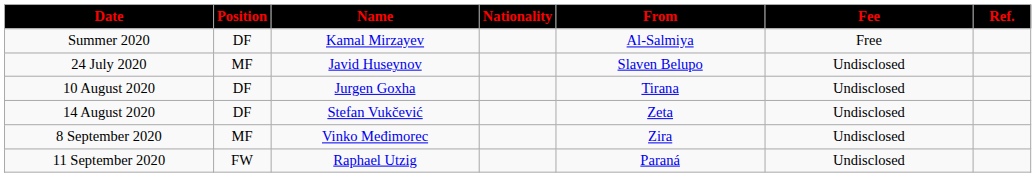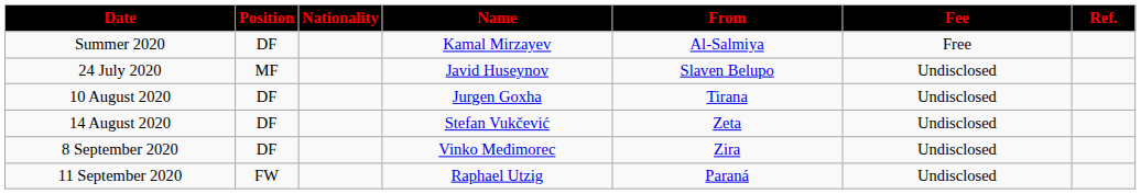columns swapped: Nationality <-> Name
8 September 2020 | Position: MF -> DF
